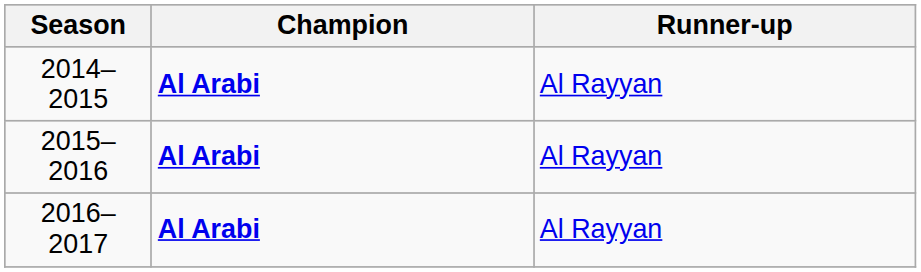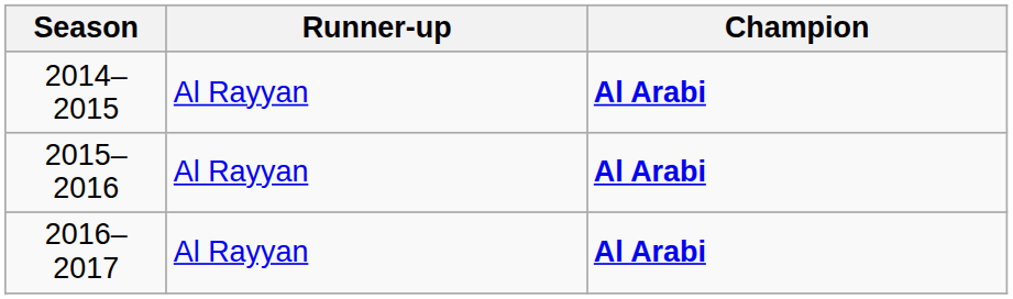columns swapped: Champion <-> Runner-up
